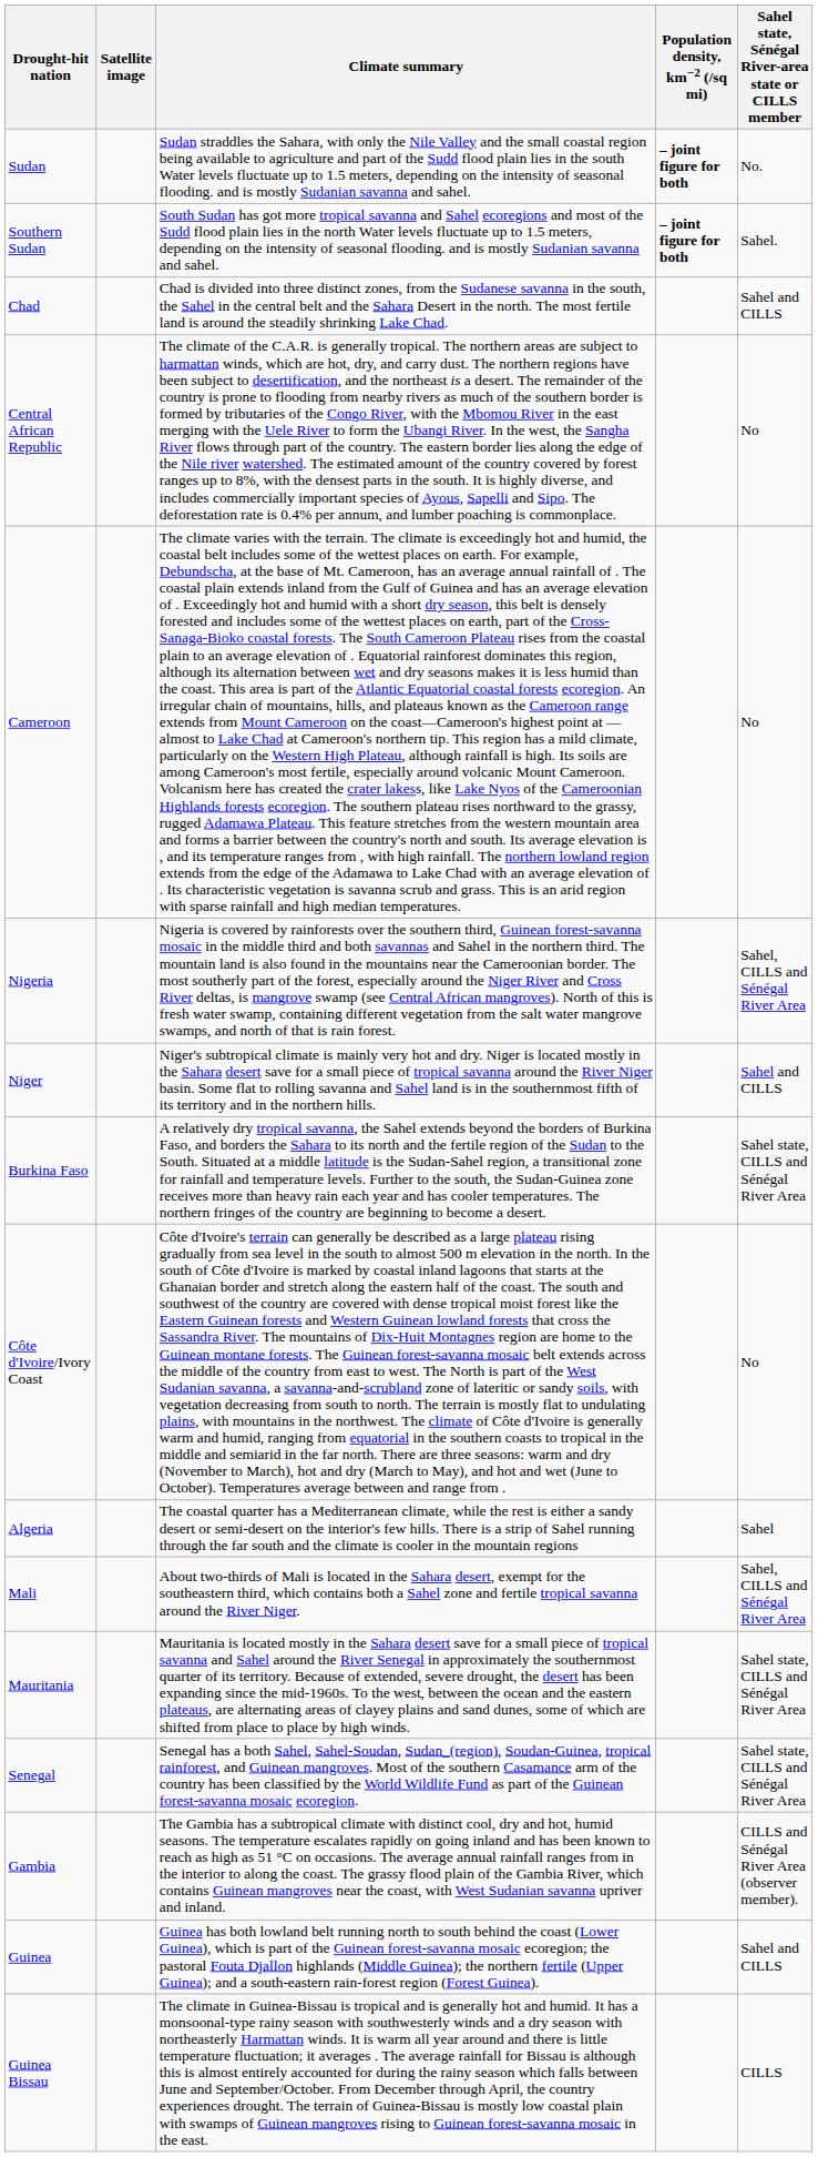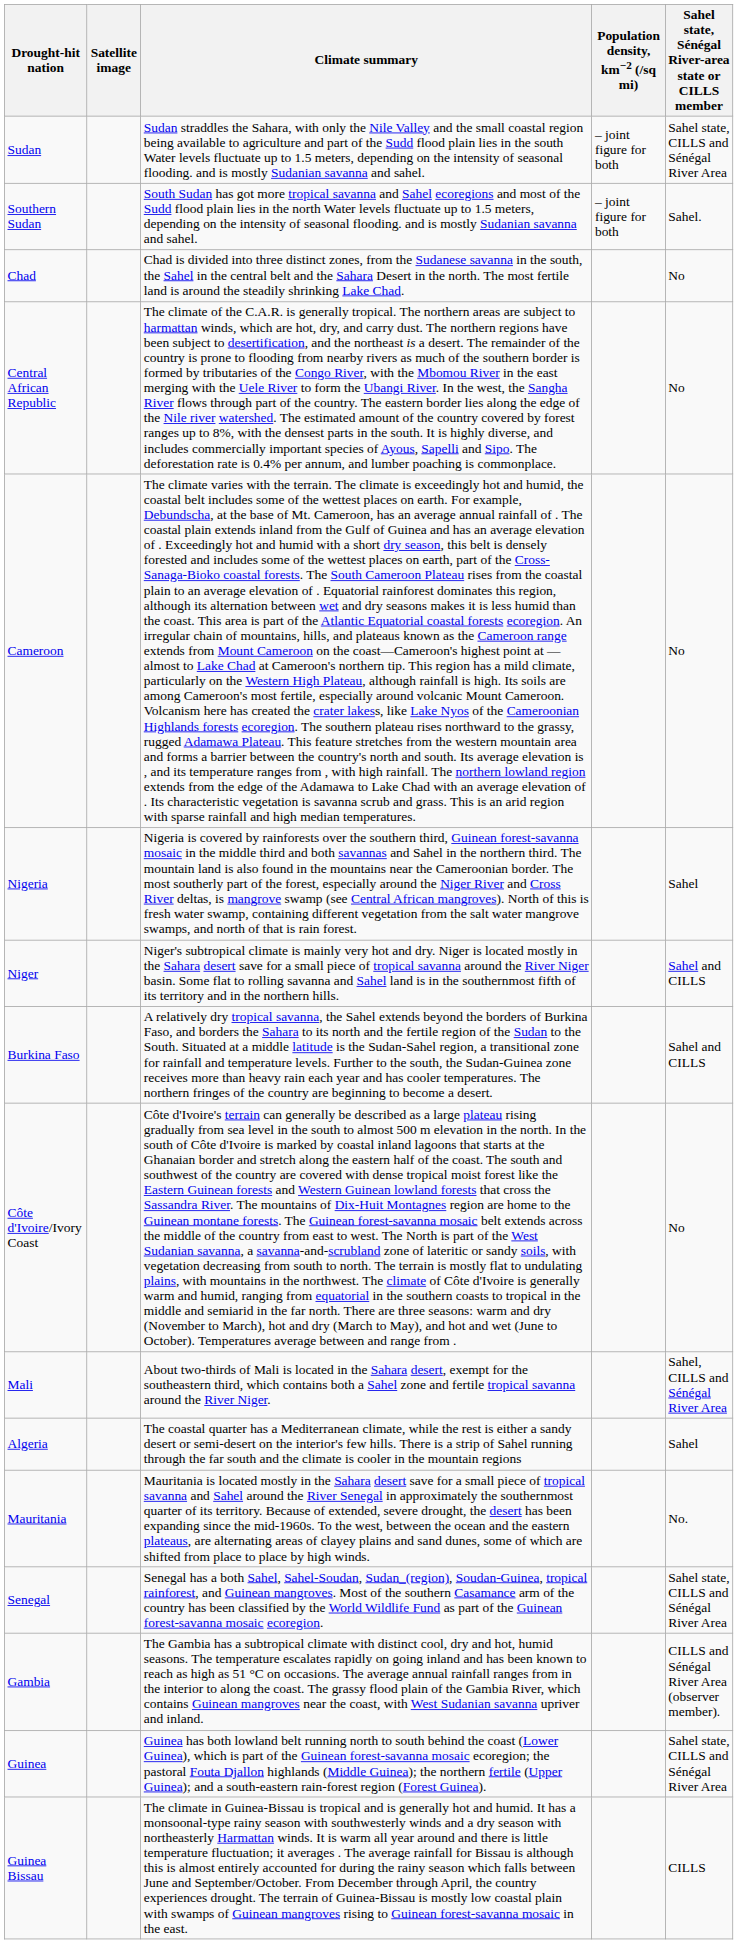Sudan | Population density, km−2 (/sq mi): bold -> normal
Sudan | Sahel state, Sénégal River-area state or CILLS member: No. -> Sahel state, CILLS and Sénégal River Area
Southern Sudan | Population density, km−2 (/sq mi): bold -> normal
Chad | Sahel state, Sénégal River-area state or CILLS member: Sahel and CILLS -> No
Nigeria | Sahel state, Sénégal River-area state or CILLS member: Sahel, CILLS and Sénégal River Area -> Sahel
Burkina Faso | Sahel state, Sénégal River-area state or CILLS member: Sahel state, CILLS and Sénégal River Area -> Sahel and CILLS
rows swapped: Mali <-> Algeria
Mauritania | Sahel state, Sénégal River-area state or CILLS member: Sahel state, CILLS and Sénégal River Area -> No.
Guinea | Sahel state, Sénégal River-area state or CILLS member: Sahel and CILLS -> Sahel state, CILLS and Sénégal River Area
